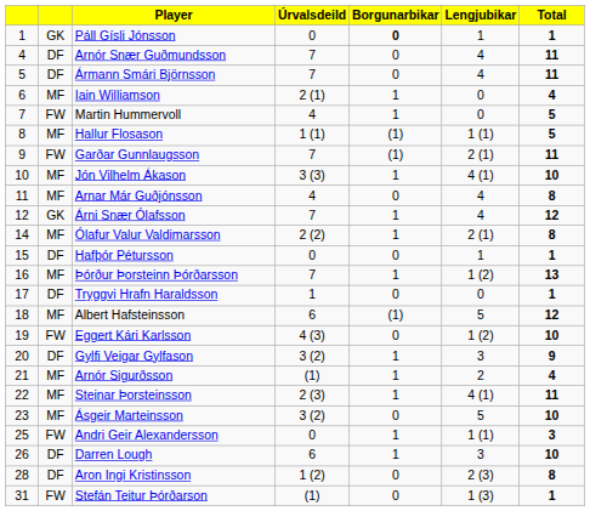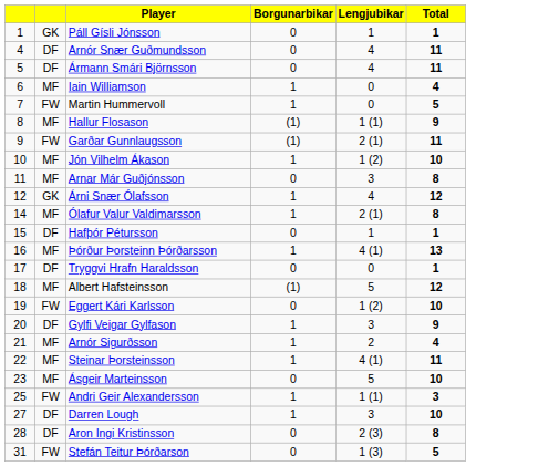- column: Úrvalsdeild | 0 | 7 | 7 | 2 (1) | 4 | 1 (1) | 7 | 3 (3) | 4 | 7 | 2 (2) | 0 | 7 | 1 | 6 | 4 (3) | 3 (2) | (1) | 2 (3) | 3 (2) | 0 | 6 | 1 (2) | (1)
Páll Gísli Jónsson | Borgunarbikar: bold -> normal
Hallur Flosason | Total: 5 -> 9
Jón Vilhelm Ákason | Lengjubikar: 4 (1) -> 1 (2)
Arnar Már Guðjónsson | Lengjubikar: 4 -> 3
Þórður Þorsteinn Þórðarsson | Lengjubikar: 1 (2) -> 4 (1)
Darren Lough | column 1: 26 -> 27
Stefán Teitur Þórðarson | Total: 1 -> 5
